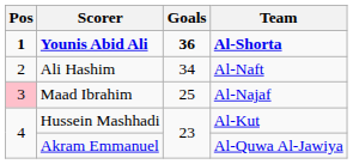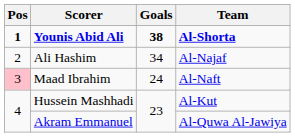Younis Abid Ali | Goals: 36 -> 38
Ali Hashim | Team: Al-Naft -> Al-Najaf
Maad Ibrahim | Goals: 25 -> 24
Maad Ibrahim | Team: Al-Najaf -> Al-Naft
